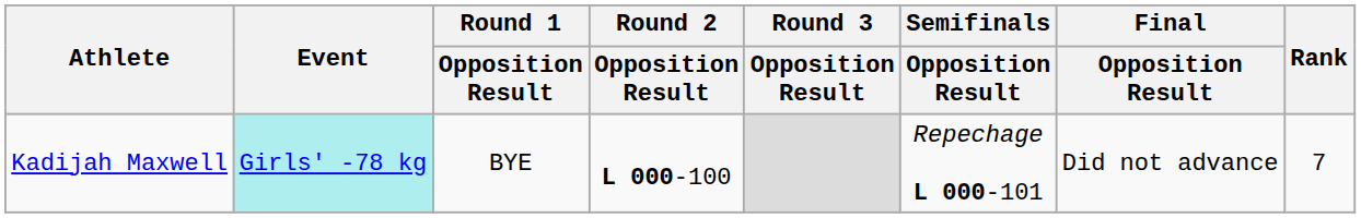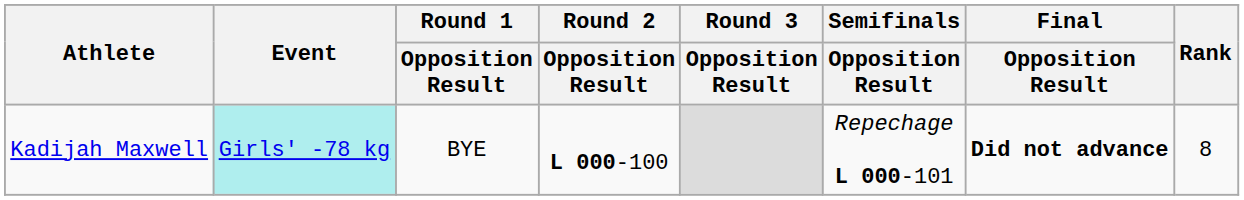Kadijah Maxwell | Final / Opposition Result: normal -> bold
Kadijah Maxwell | Rank: 7 -> 8
